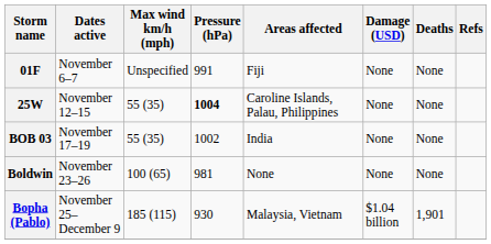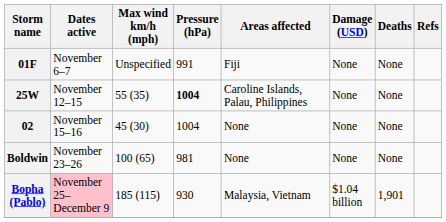+ row: 02 | November 15–16 | 45 (30) | 1004 | None | None | None
- row: BOB 03 | November 17–19 | 55 (35) | 1002 | India | None | None
Bopha (Pablo) | Dates active: no background -> pink background
